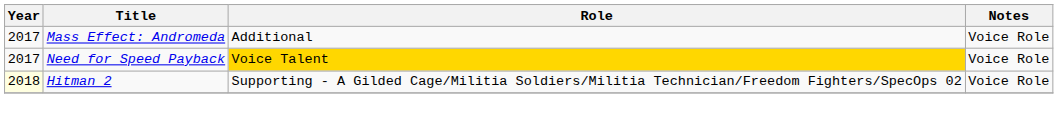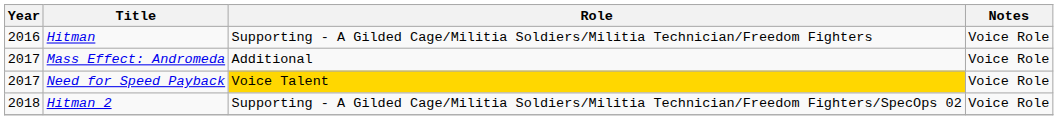+ row: 2016 | Hitman | Supporting - A Gilded Cage/Militia Soldiers/Militia Technician/Freedom Fighters | Voice Role
Hitman 2 | Year: lightyellow background -> no background
